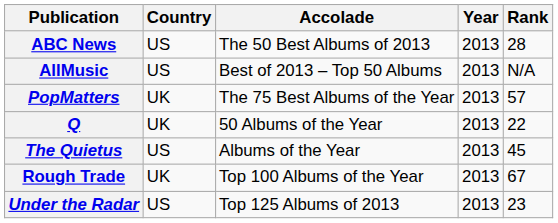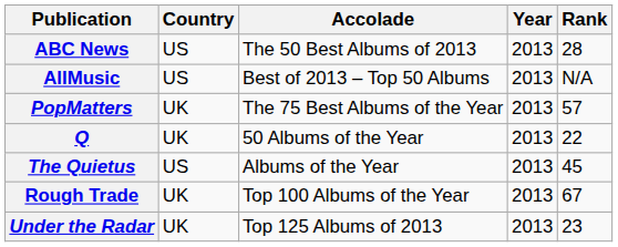Under the Radar | Country: US -> UK
